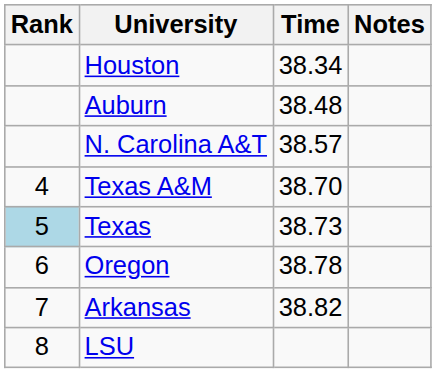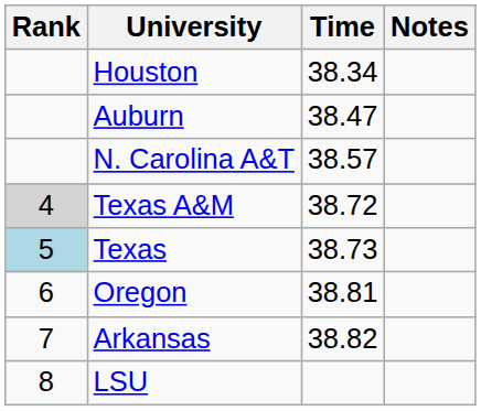Auburn | Time: 38.48 -> 38.47
Texas A&M | Rank: no background -> lightgrey background
Texas A&M | Time: 38.70 -> 38.72
Oregon | Time: 38.78 -> 38.81
